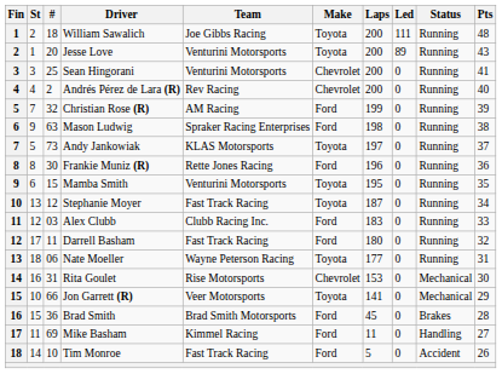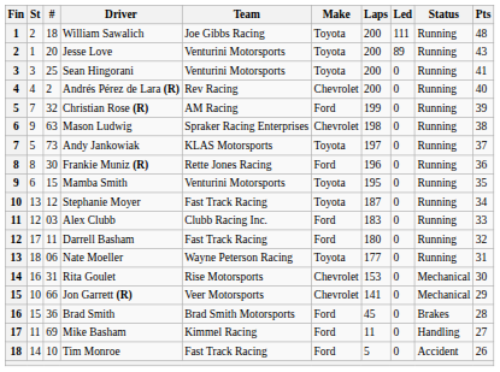Sean Hingorani | Make: Chevrolet -> Toyota
Mason Ludwig | Make: Ford -> Chevrolet
Jon Garrett (R) | Make: Toyota -> Chevrolet
